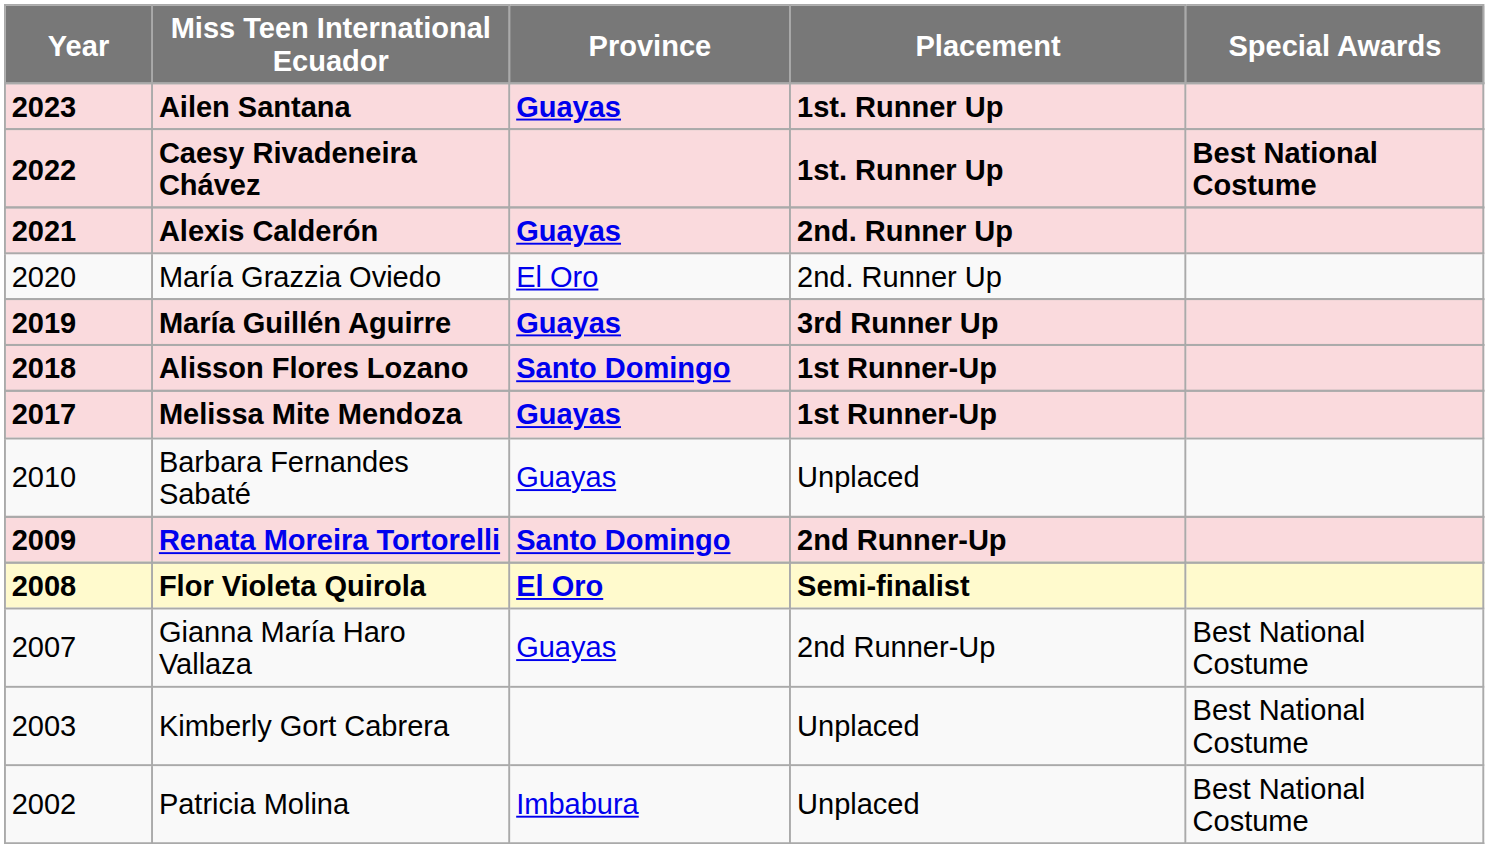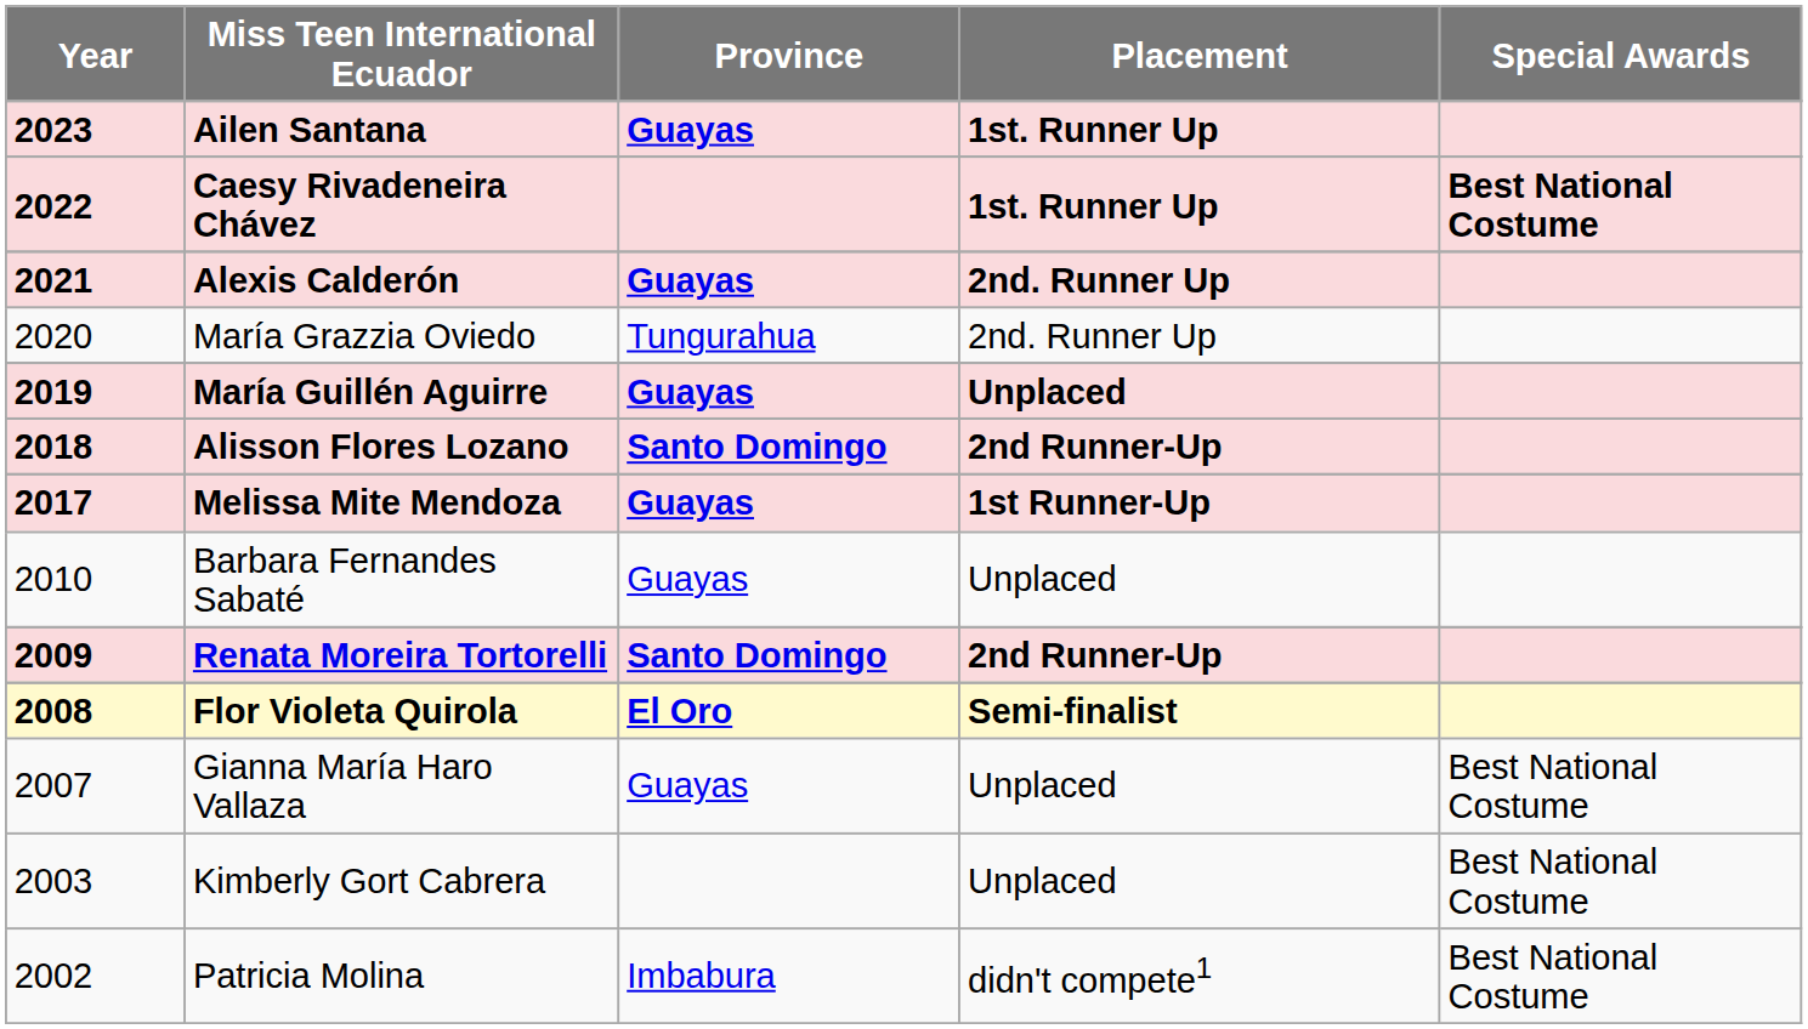María Grazzia Oviedo | Province: El Oro -> Tungurahua
María Guillén Aguirre | Placement: 3rd Runner Up -> Unplaced
Alisson Flores Lozano | Placement: 1st Runner-Up -> 2nd Runner-Up
Gianna María Haro Vallaza | Placement: 2nd Runner-Up -> Unplaced
Patricia Molina | Placement: Unplaced -> didn't compete1
